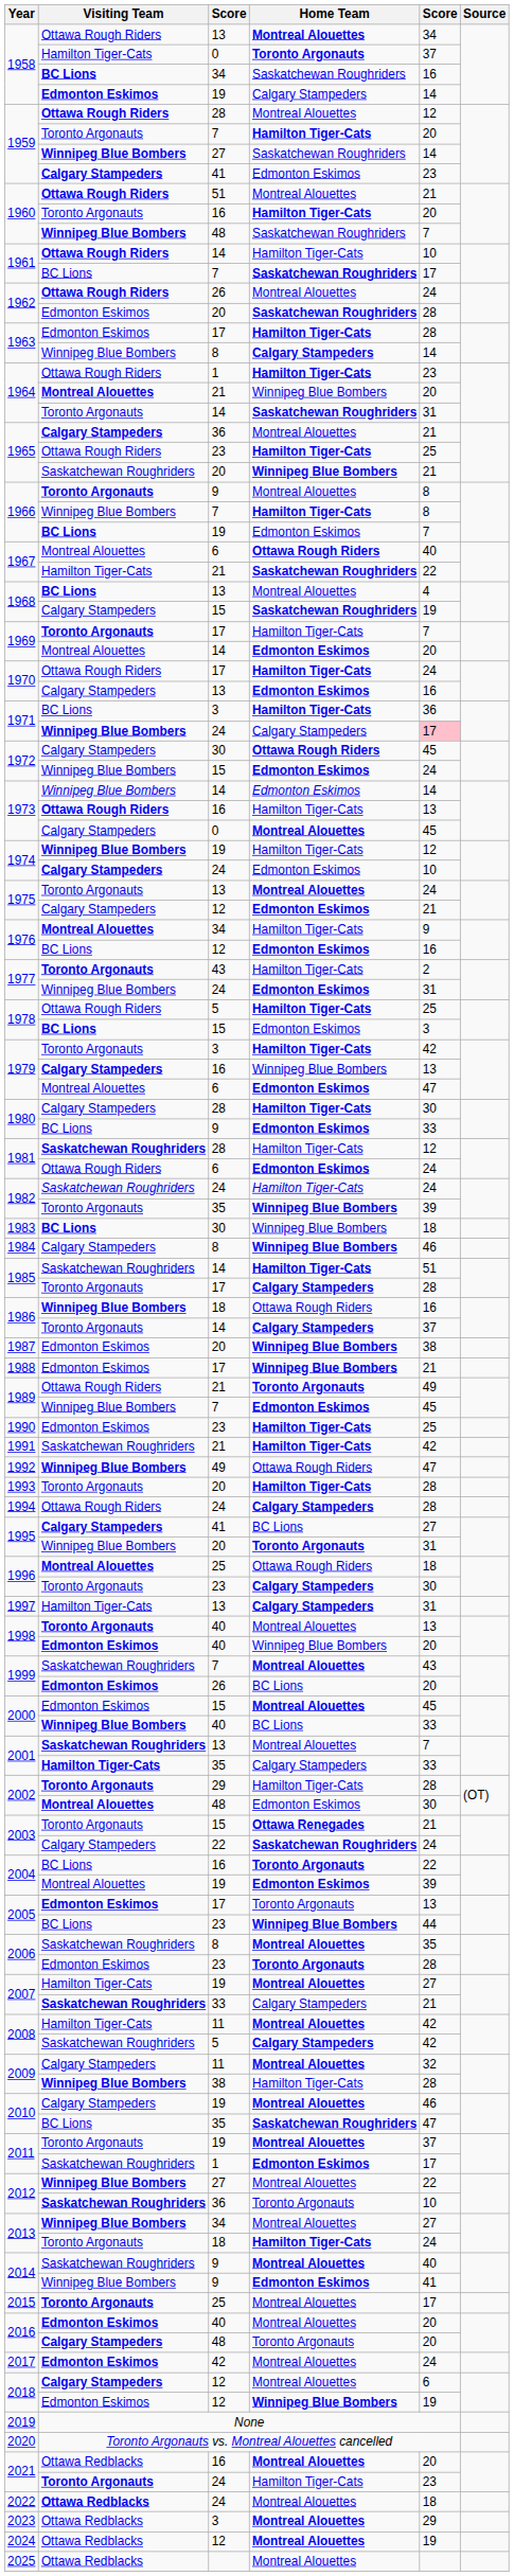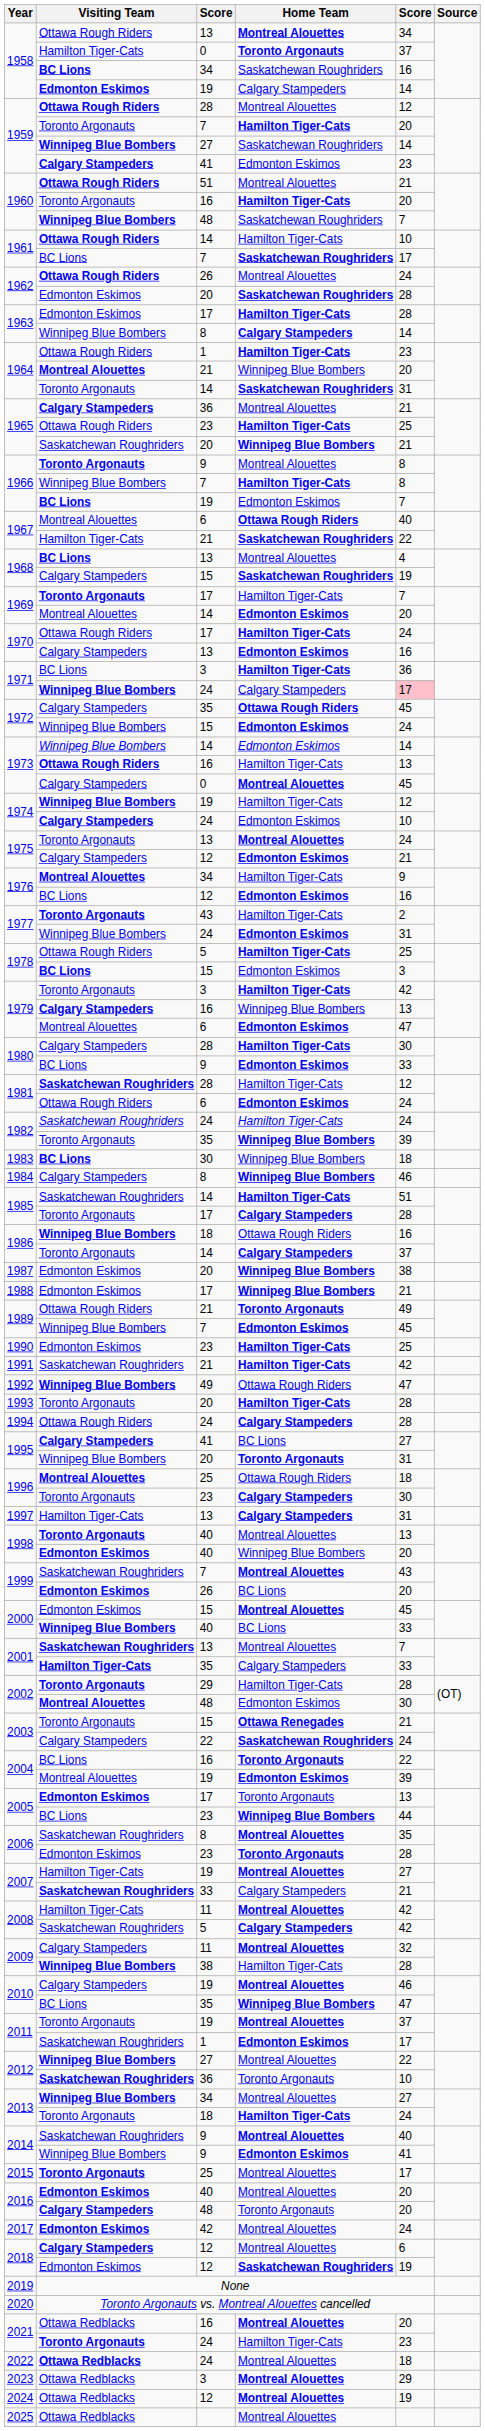1972 / Calgary Stampeders | column 3: 30 -> 35
2010 / BC Lions | Home Team: Saskatchewan Roughriders -> Winnipeg Blue Bombers
2018 / Edmonton Eskimos | Home Team: Winnipeg Blue Bombers -> Saskatchewan Roughriders
